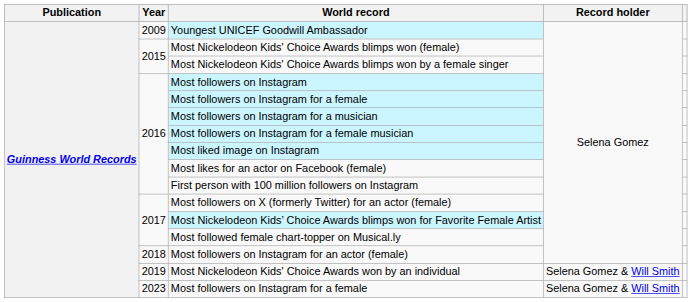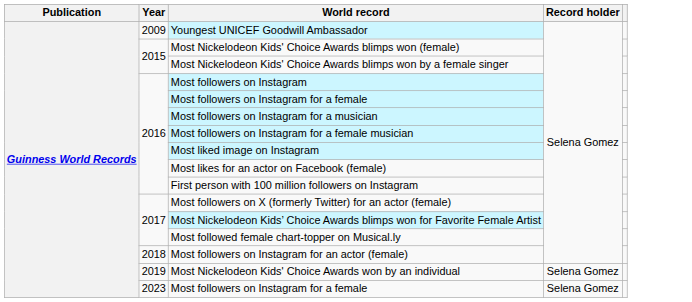Most Nickelodeon Kids' Choice Awards won by an individual | Record holder: Selena Gomez & Will Smith -> Selena Gomez
2023 / Most followers on Instagram for a female | Record holder: Selena Gomez & Will Smith -> Selena Gomez
